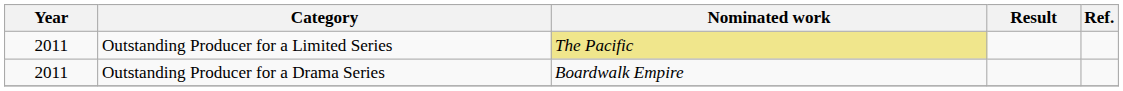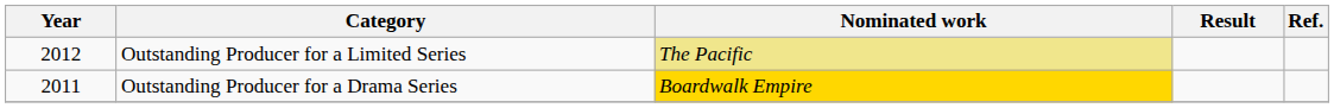Outstanding Producer for a Limited Series | Year: 2011 -> 2012
Outstanding Producer for a Drama Series | Nominated work: no background -> gold background
